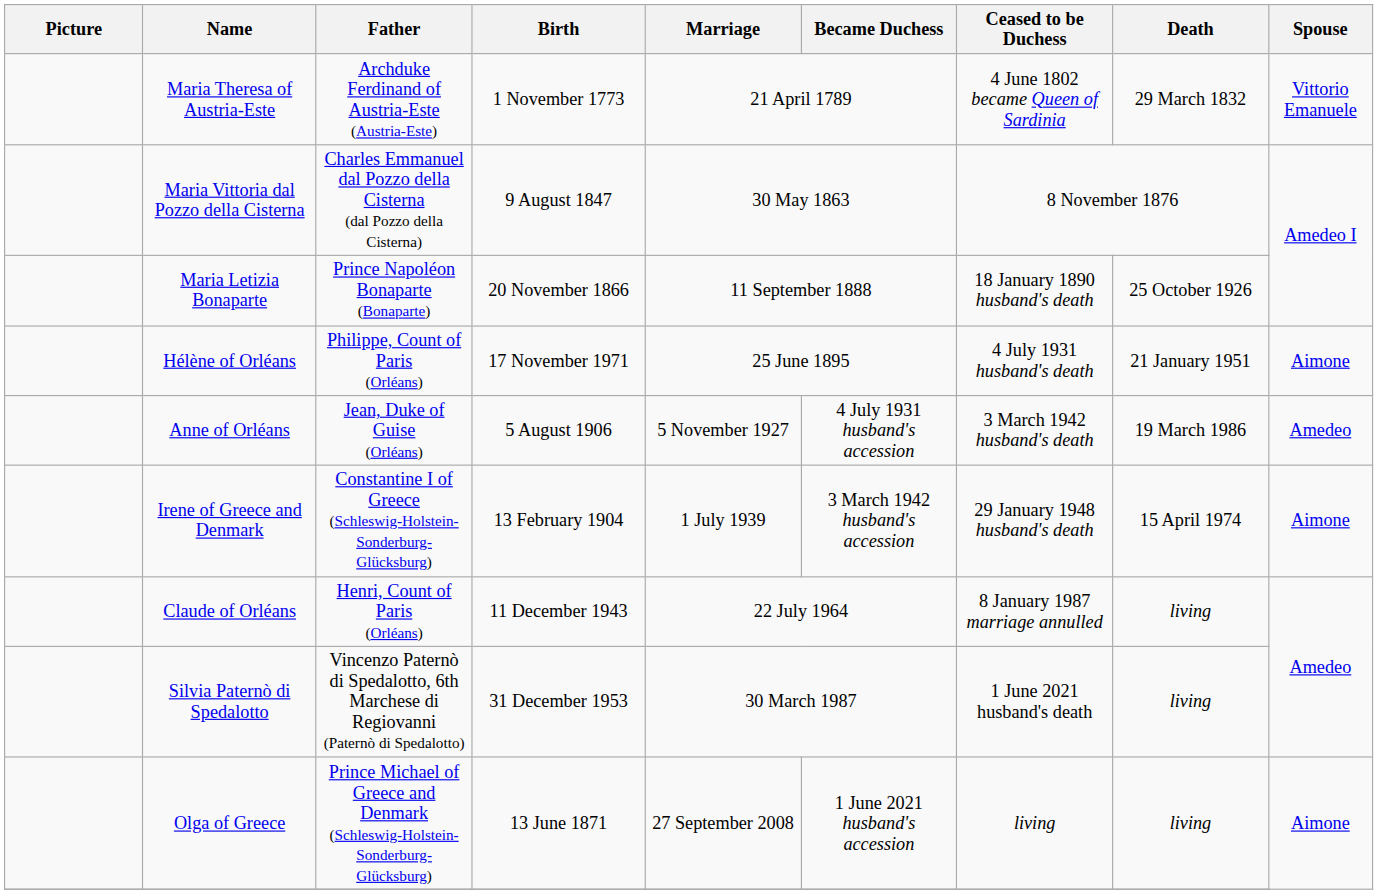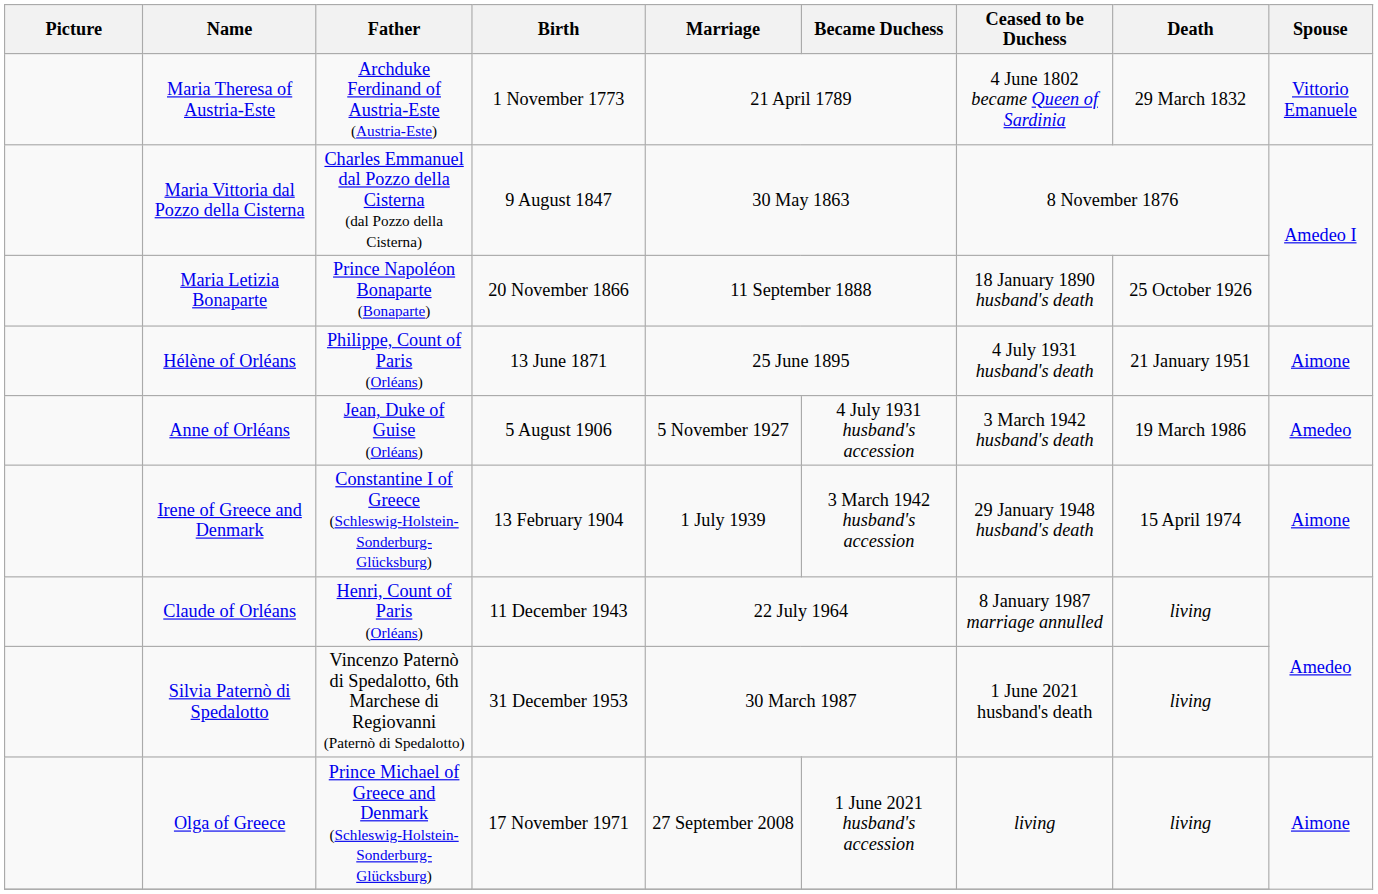Hélène of Orléans | Birth: 17 November 1971 -> 13 June 1871
Olga of Greece | Birth: 13 June 1871 -> 17 November 1971
